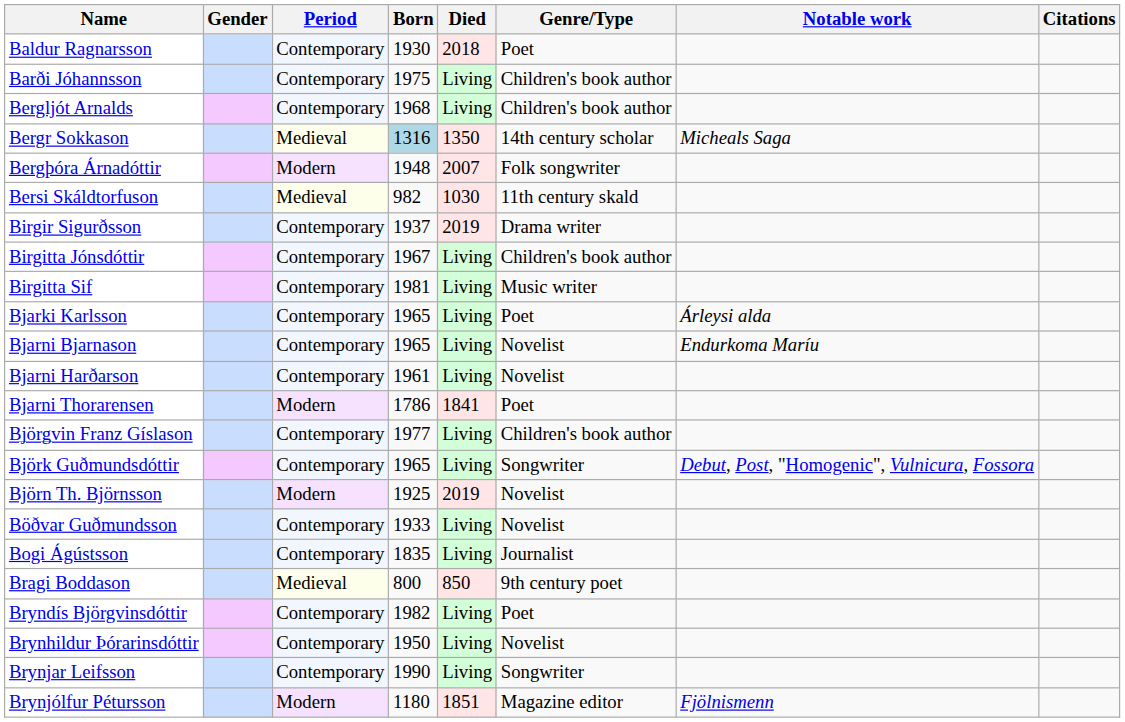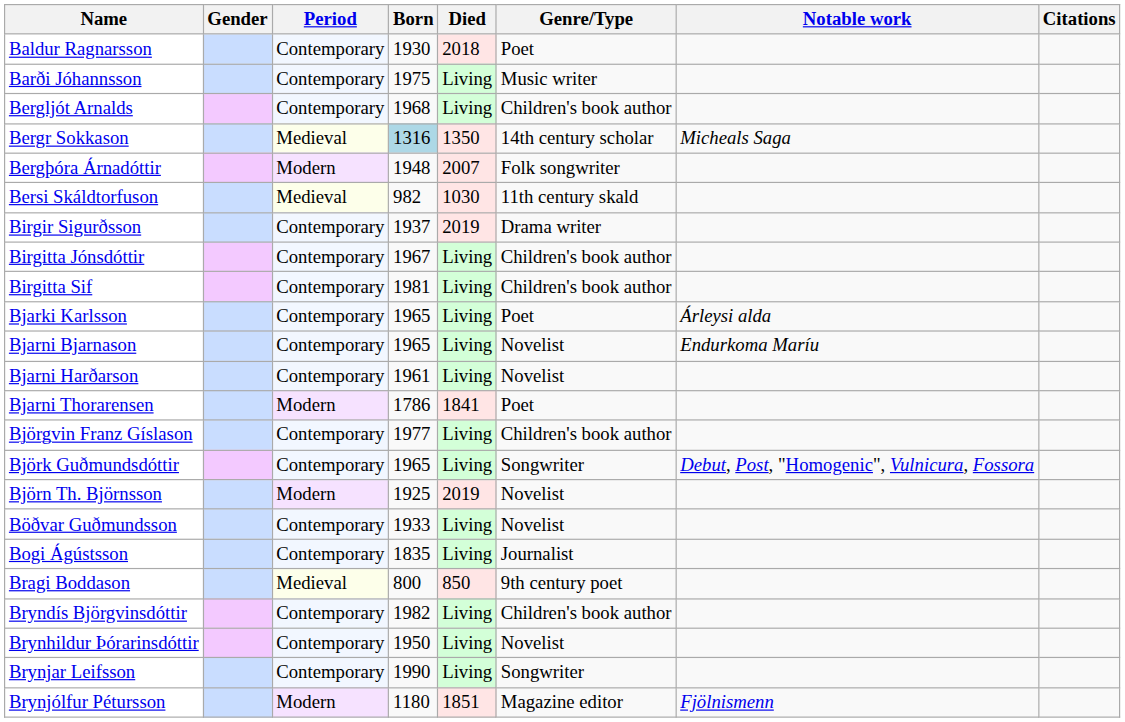Barði Jóhannsson | Genre/Type: Children's book author -> Music writer
Birgitta Sif | Genre/Type: Music writer -> Children's book author
Bryndís Björgvinsdóttir | Genre/Type: Poet -> Children's book author
